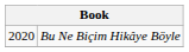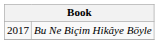Bu Ne Biçim Hikâye Böyle | column 1: 2020 -> 2017
